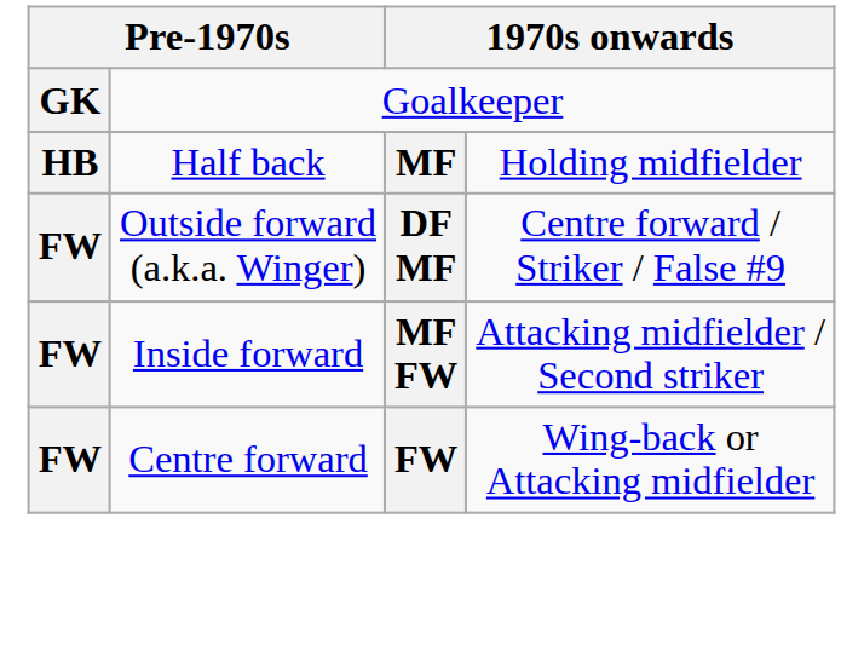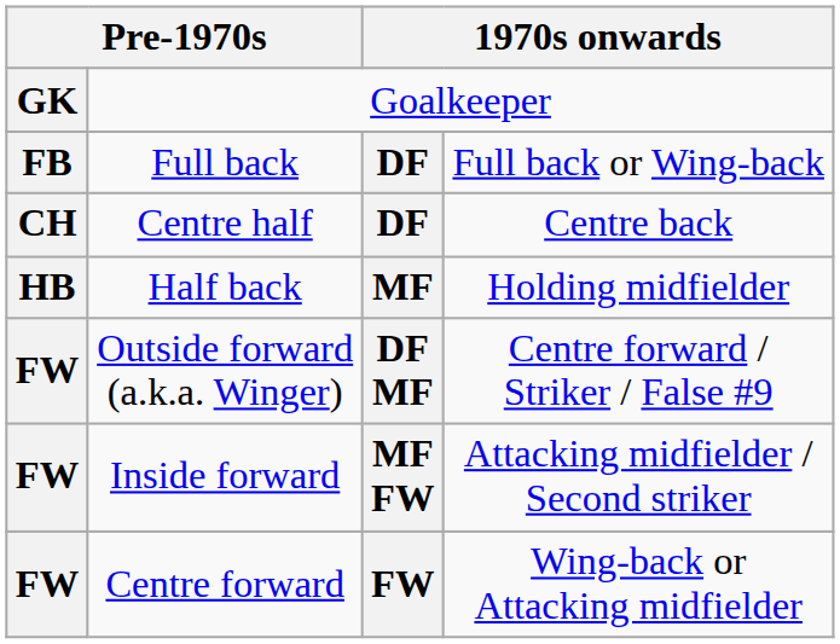+ row: FB | Full back | DF | Full back or Wing-back
+ row: CH | Centre half | DF | Centre back
